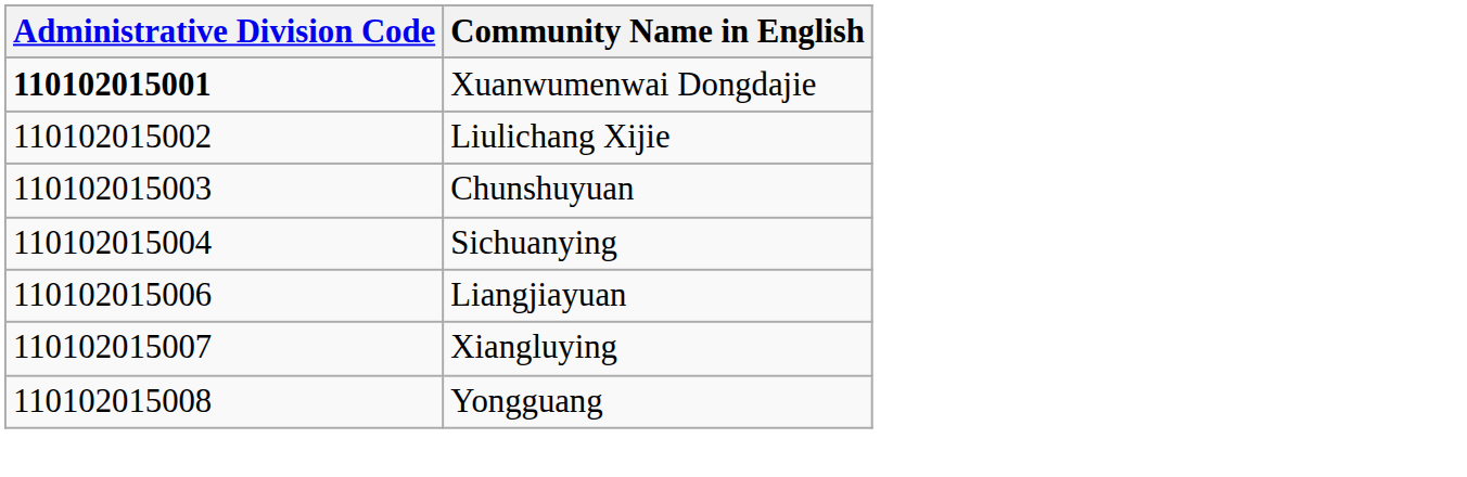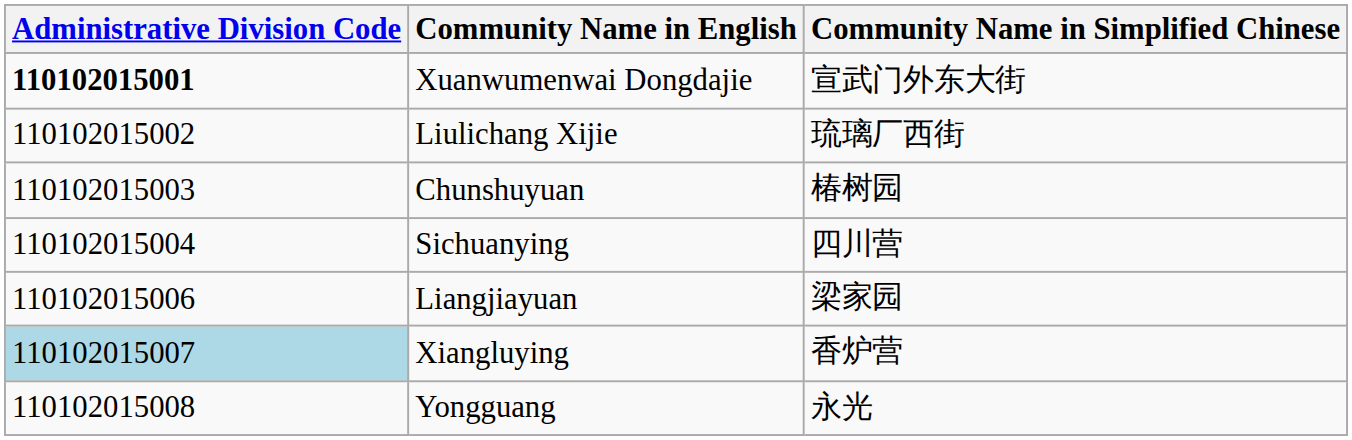+ column: Community Name in Simplified Chinese | 宣武门外东大街 | 琉璃厂西街 | 椿树园 | 四川营 | 梁家园 | 香炉营 | 永光
Xiangluying | Administrative Division Code: no background -> lightblue background
